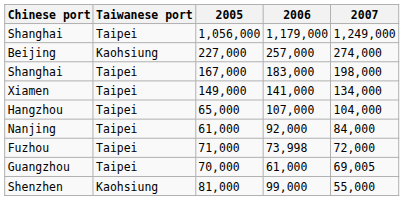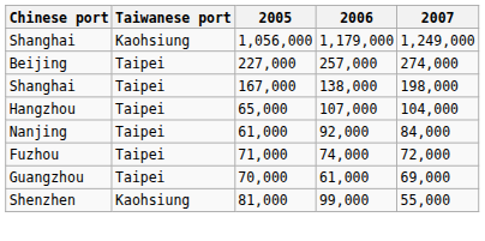1,056,000 | Taiwanese port: Taipei -> Kaohsiung
227,000 | Taiwanese port: Kaohsiung -> Taipei
167,000 | 2006: 183,000 -> 138,000
- row: Xiamen | Taipei | 149,000 | 141,000 | 134,000
71,000 | 2006: 73,998 -> 74,000
70,000 | 2007: 69,005 -> 69,000
